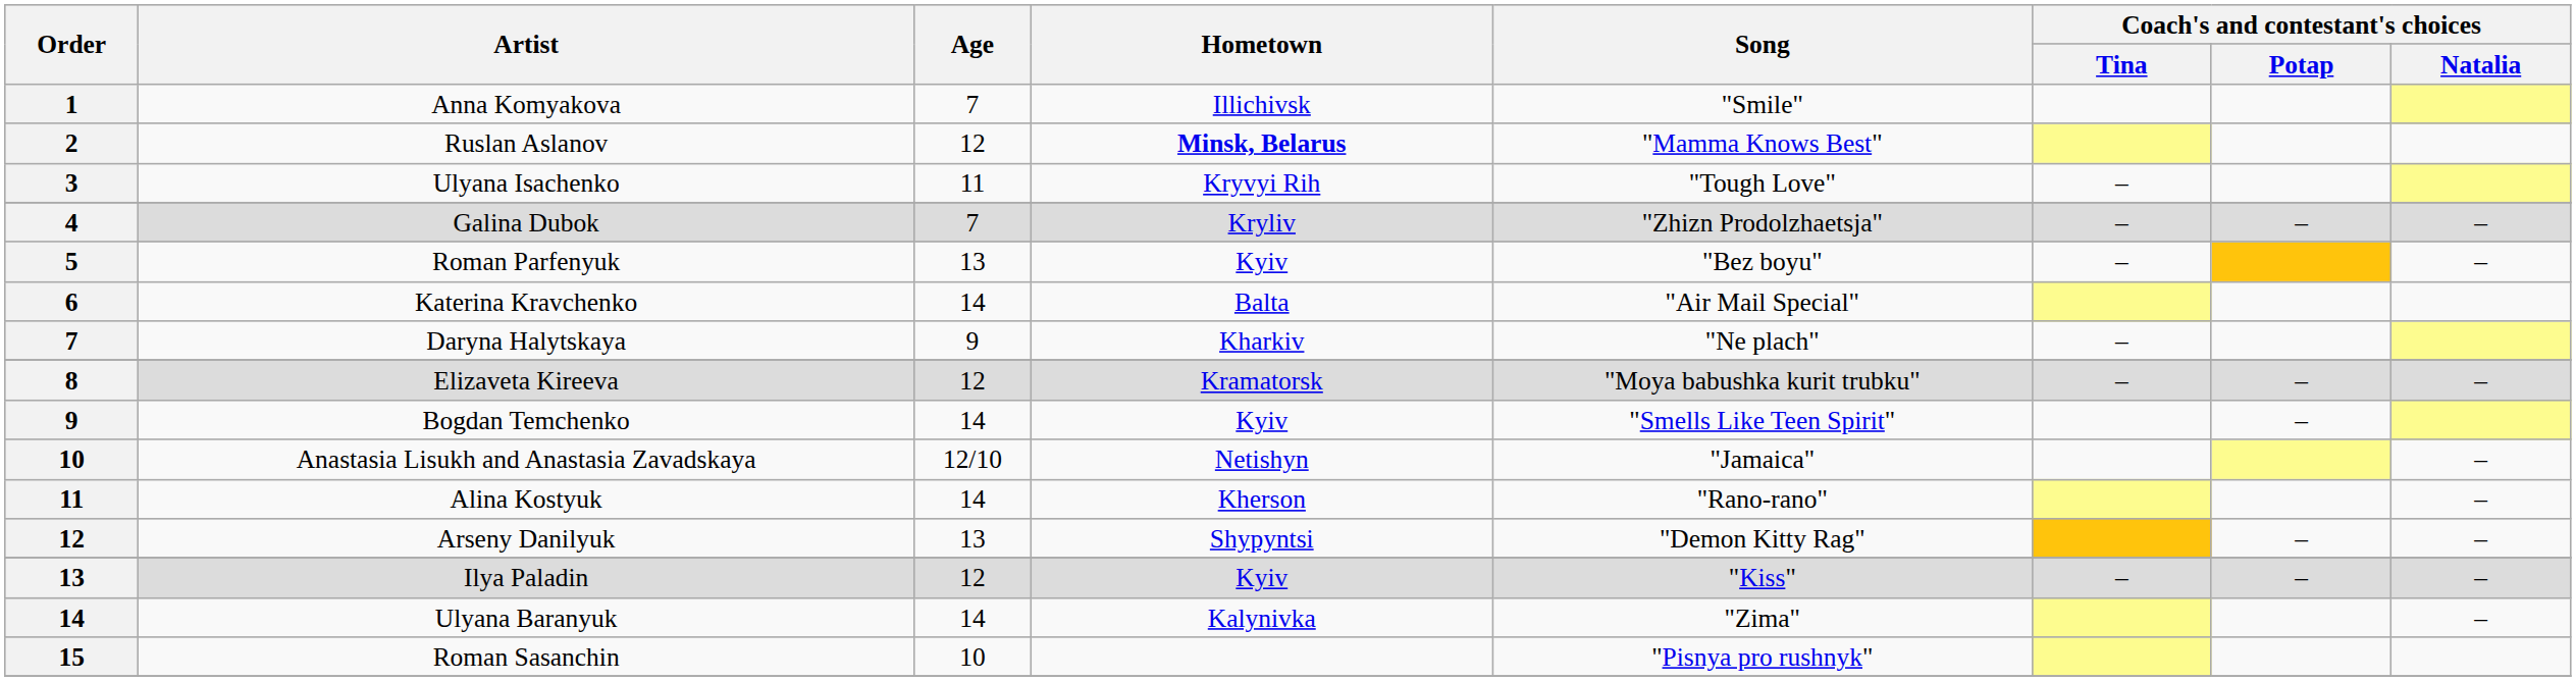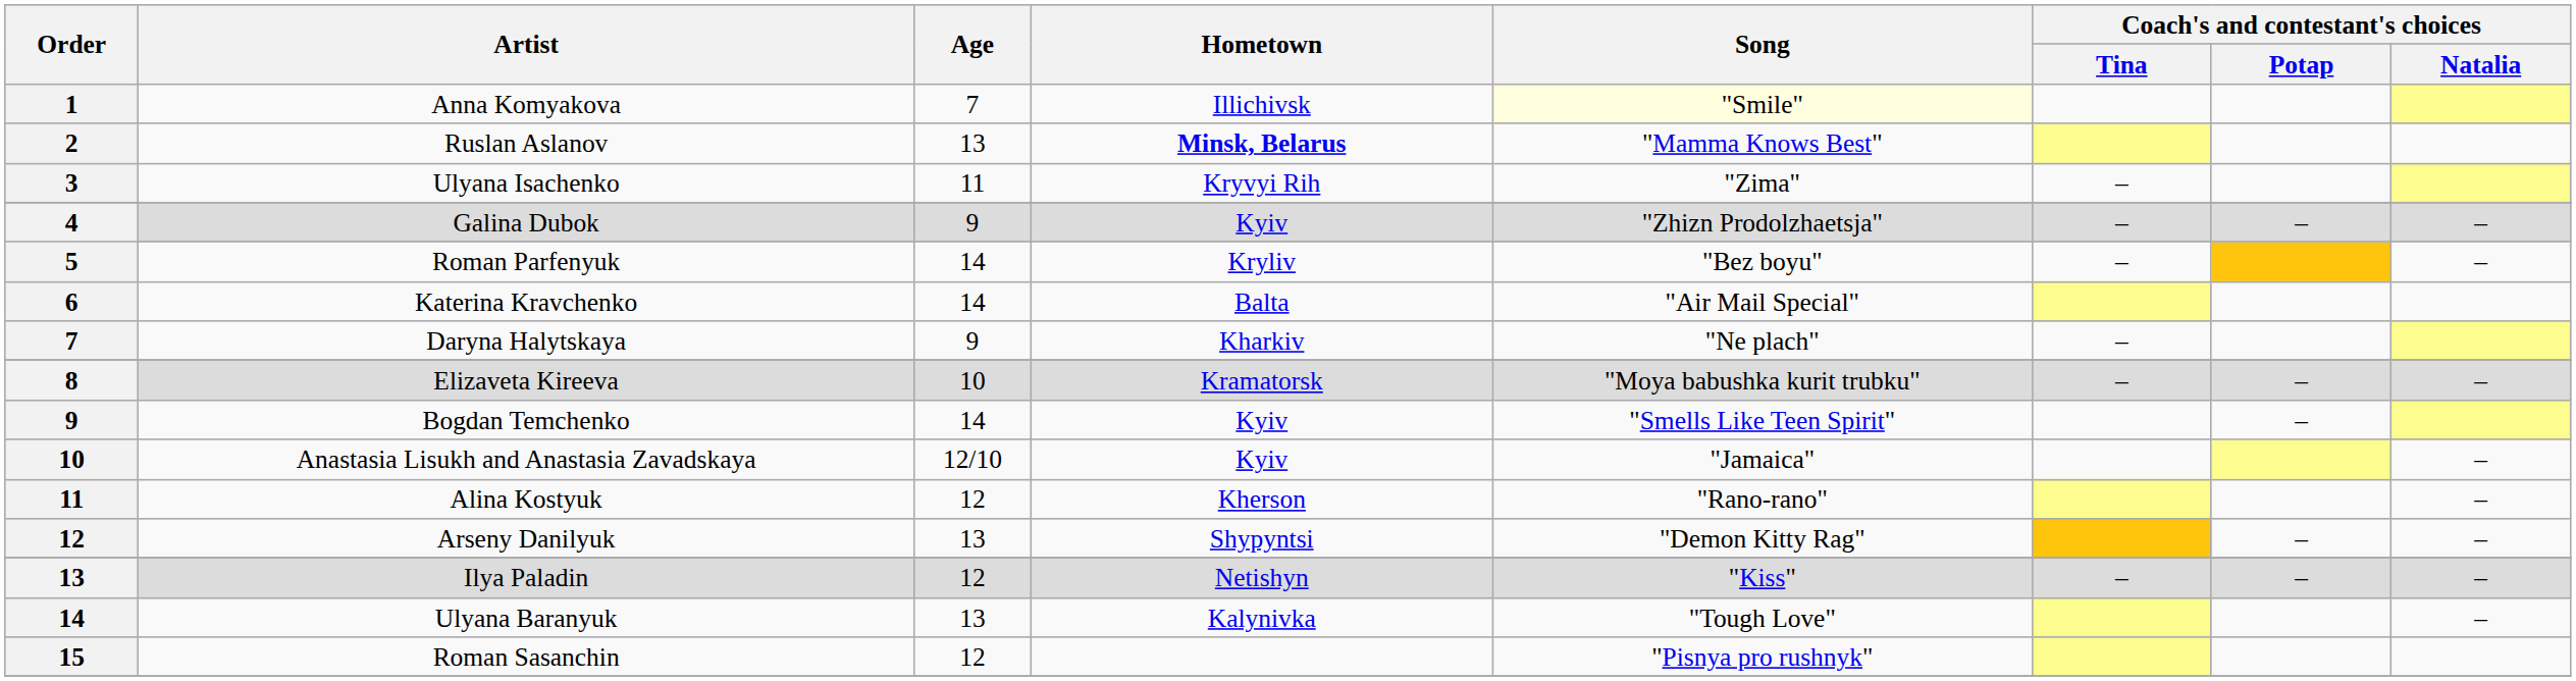Anna Komyakova | Song: no background -> lightyellow background
Ruslan Aslanov | Age: 12 -> 13
Ulyana Isachenko | Song: "Tough Love" -> "Zima"
Galina Dubok | Age: 7 -> 9
Galina Dubok | Hometown: Kryliv -> Kyiv
Roman Parfenyuk | Age: 13 -> 14
Roman Parfenyuk | Hometown: Kyiv -> Kryliv
Elizaveta Kireeva | Age: 12 -> 10
Anastasia Lisukh and Anastasia Zavadskaya | Hometown: Netishyn -> Kyiv
Alina Kostyuk | Age: 14 -> 12
Ilya Paladin | Hometown: Kyiv -> Netishyn
Ulyana Baranyuk | Age: 14 -> 13
Ulyana Baranyuk | Song: "Zima" -> "Tough Love"
Roman Sasanchin | Age: 10 -> 12
